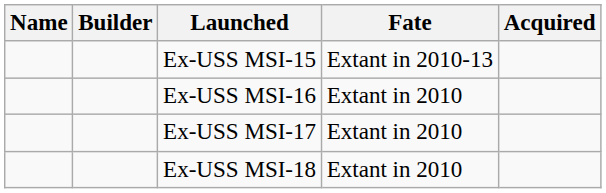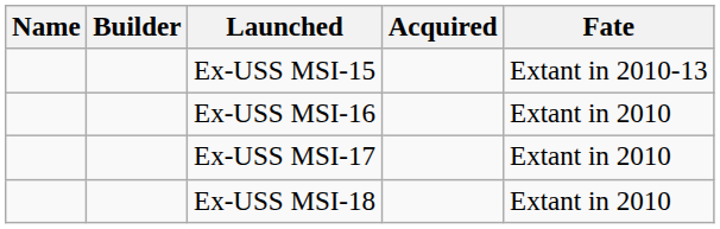columns swapped: Acquired <-> Fate
